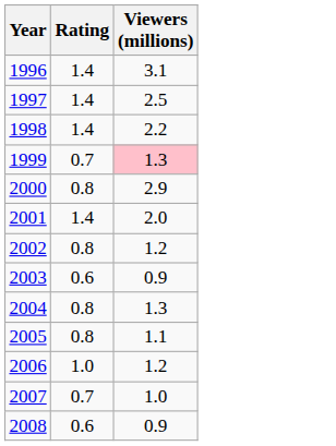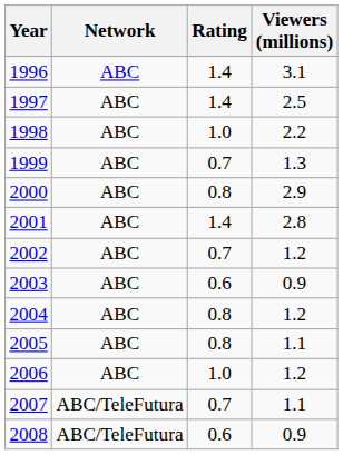+ column: Network | ABC | ABC | ABC | ABC | ABC | ABC | ABC | ABC | ABC | ABC | ABC | ABC/TeleFutura | ABC/TeleFutura
1998 | Rating: 1.4 -> 1.0
1999 | Viewers (millions): pink background -> no background
2001 | Viewers (millions): 2.0 -> 2.8
2002 | Rating: 0.8 -> 0.7
2004 | Viewers (millions): 1.3 -> 1.2
2007 | Viewers (millions): 1.0 -> 1.1
